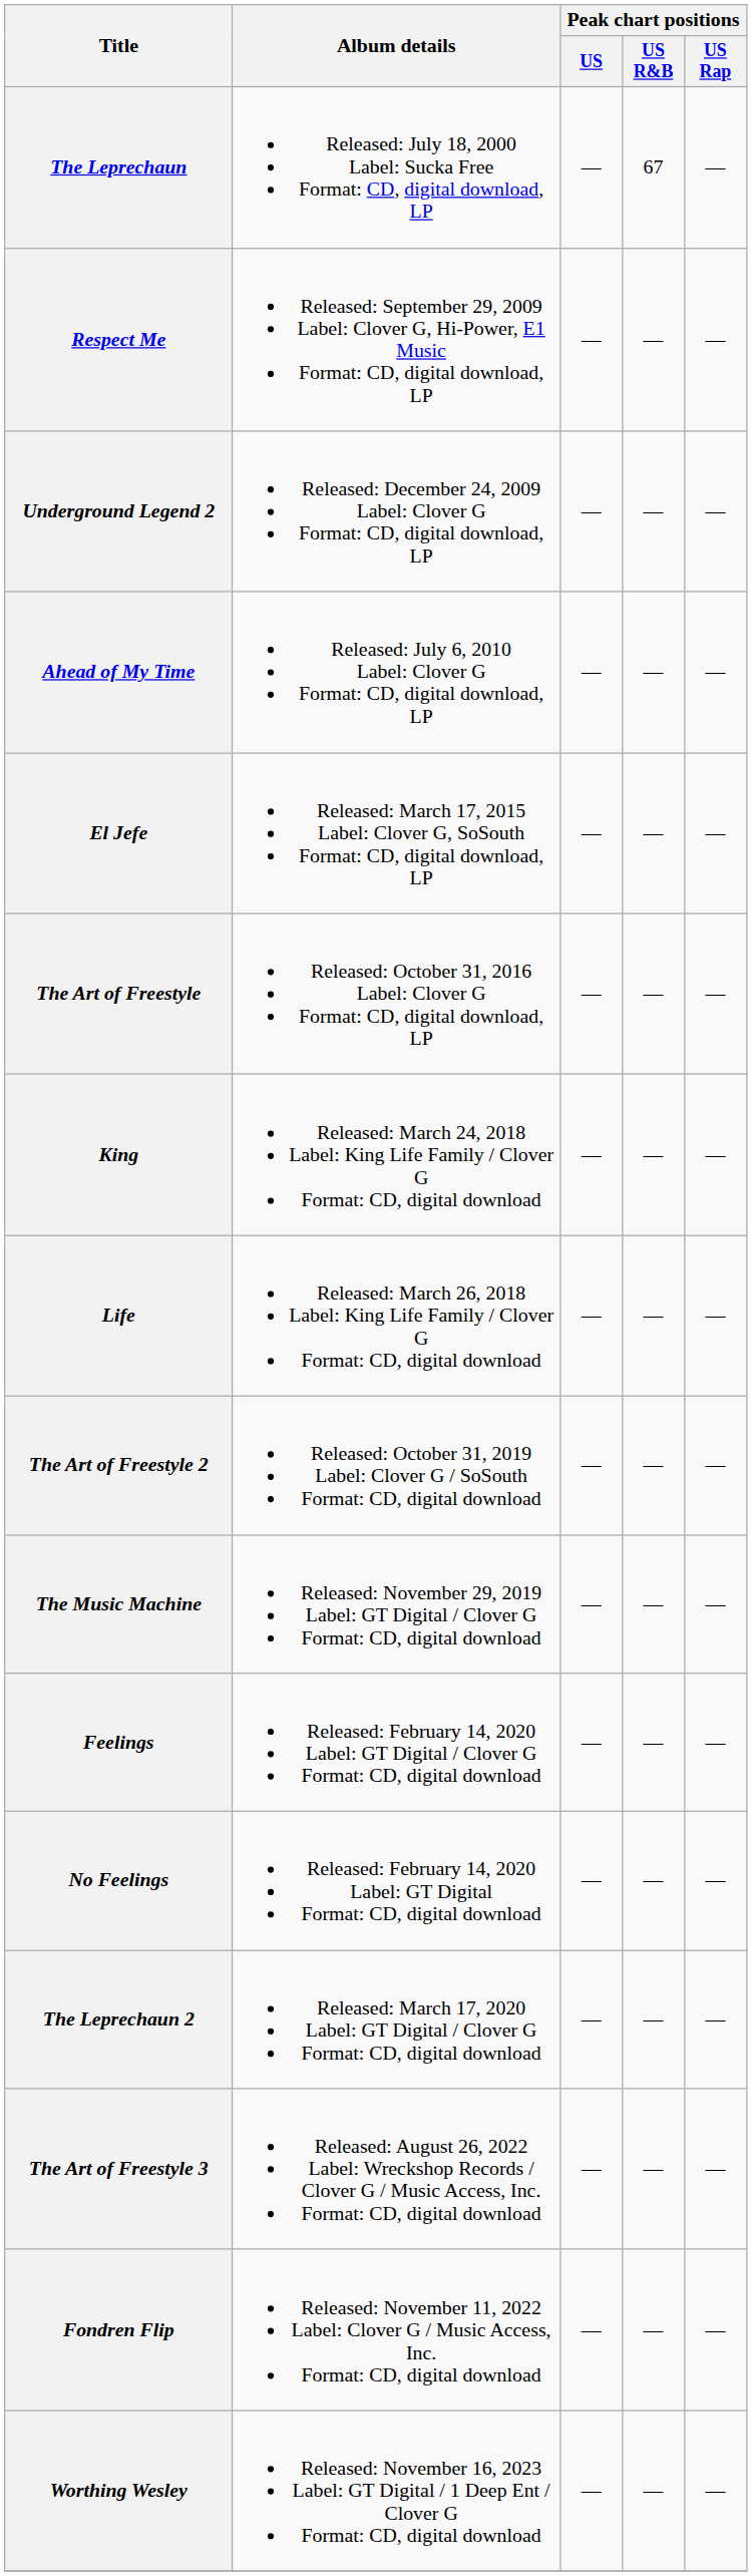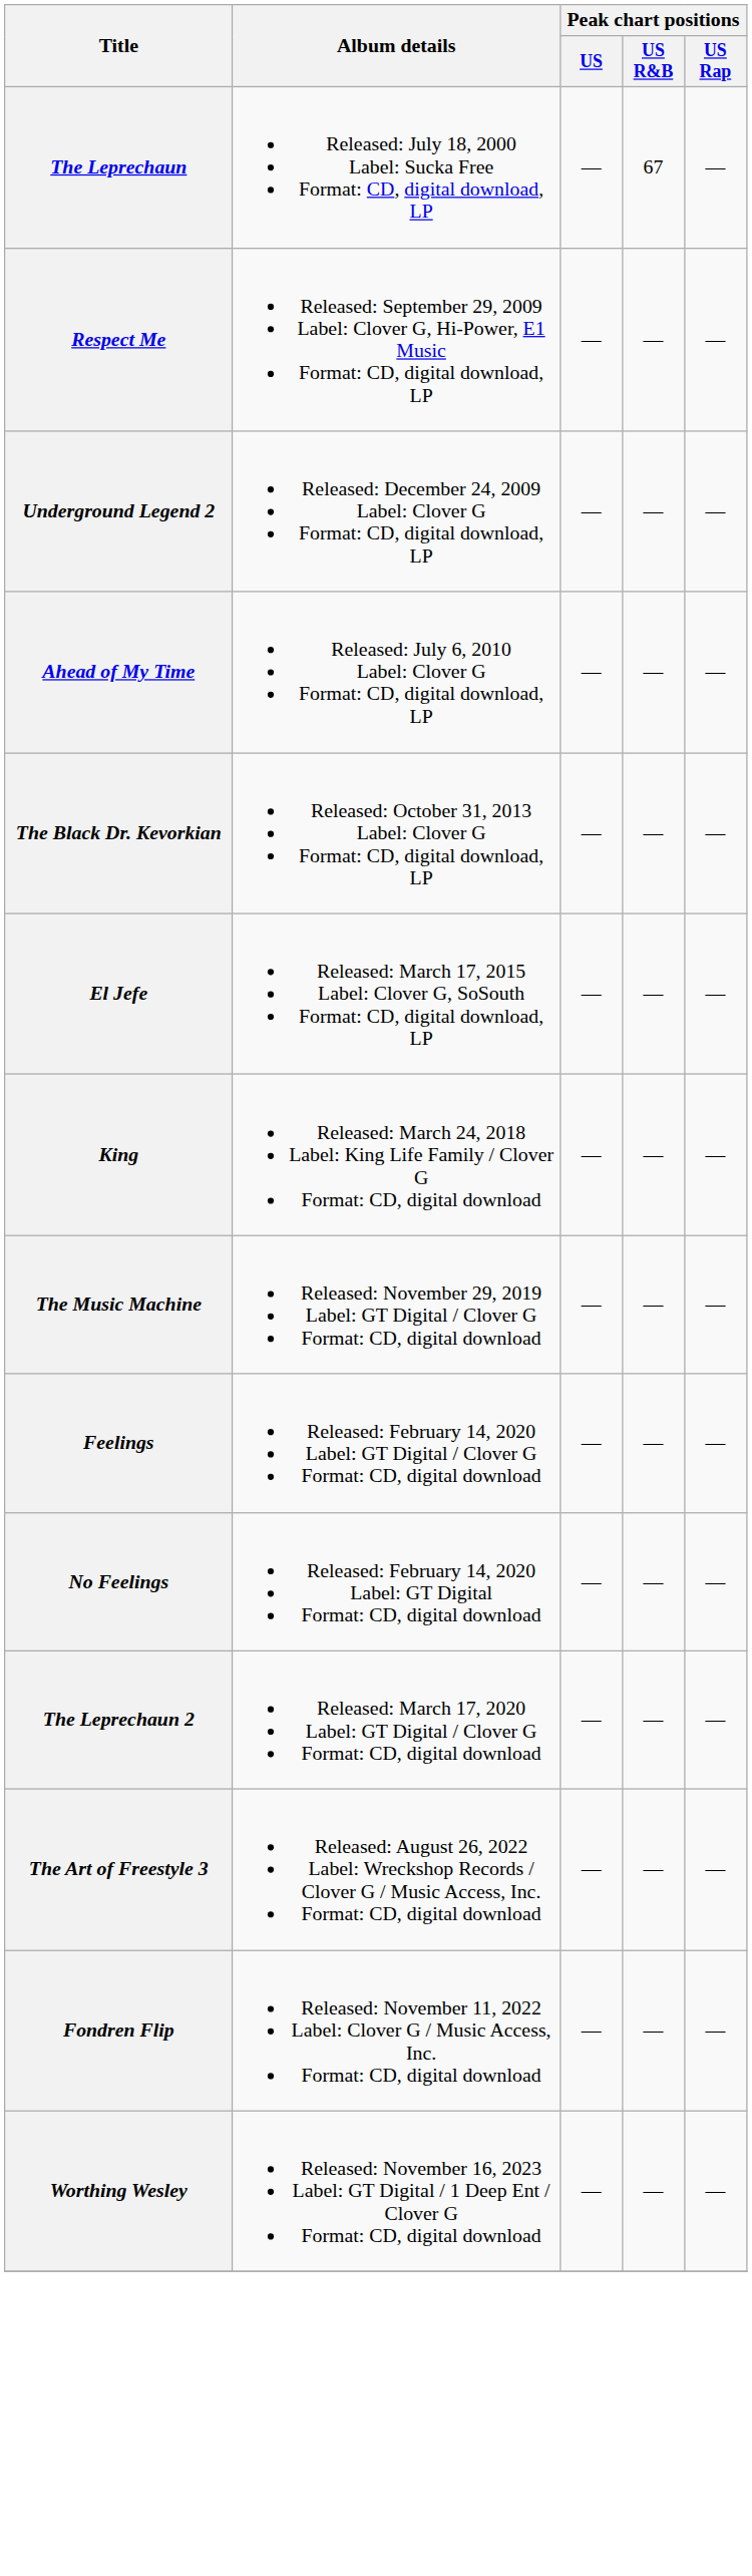+ row: The Black Dr. Kevorkian | Released: October 31, 2013 Label: Clover G Format: CD, digital download, LP | — | — | —
- row: The Art of Freestyle | Released: October 31, 2016 Label: Clover G Format: CD, digital download, LP | — | — | —
- row: Life | Released: March 26, 2018 Label: King Life Family / Clover G Format: CD, digital download | — | — | —
- row: The Art of Freestyle 2 | Released: October 31, 2019 Label: Clover G / SoSouth Format: CD, digital download | — | — | —
